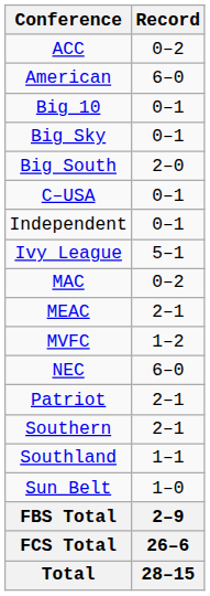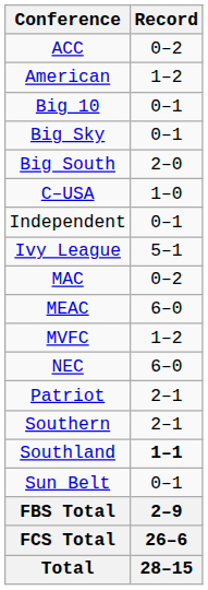American | Record: 6–0 -> 1–2
C–USA | Record: 0–1 -> 1–0
MEAC | Record: 2–1 -> 6–0
Southland | Record: normal -> bold
Sun Belt | Record: 1–0 -> 0–1
